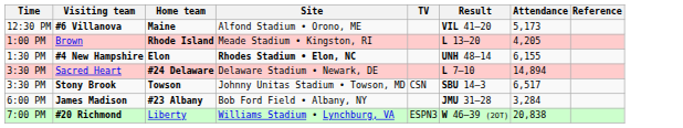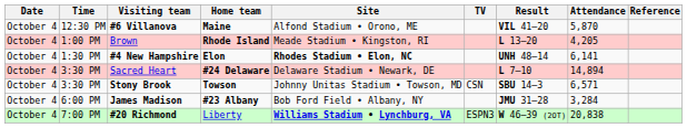+ column: Date | October 4 | October 4 | October 4 | October 4 | October 4 | October 4 | October 4
#6 Villanova | Attendance: 5,173 -> 5,870
#4 New Hampshire | Attendance: 6,155 -> 6,141
Stony Brook | Attendance: 6,517 -> 6,571
#20 Richmond | Site: normal -> bold
